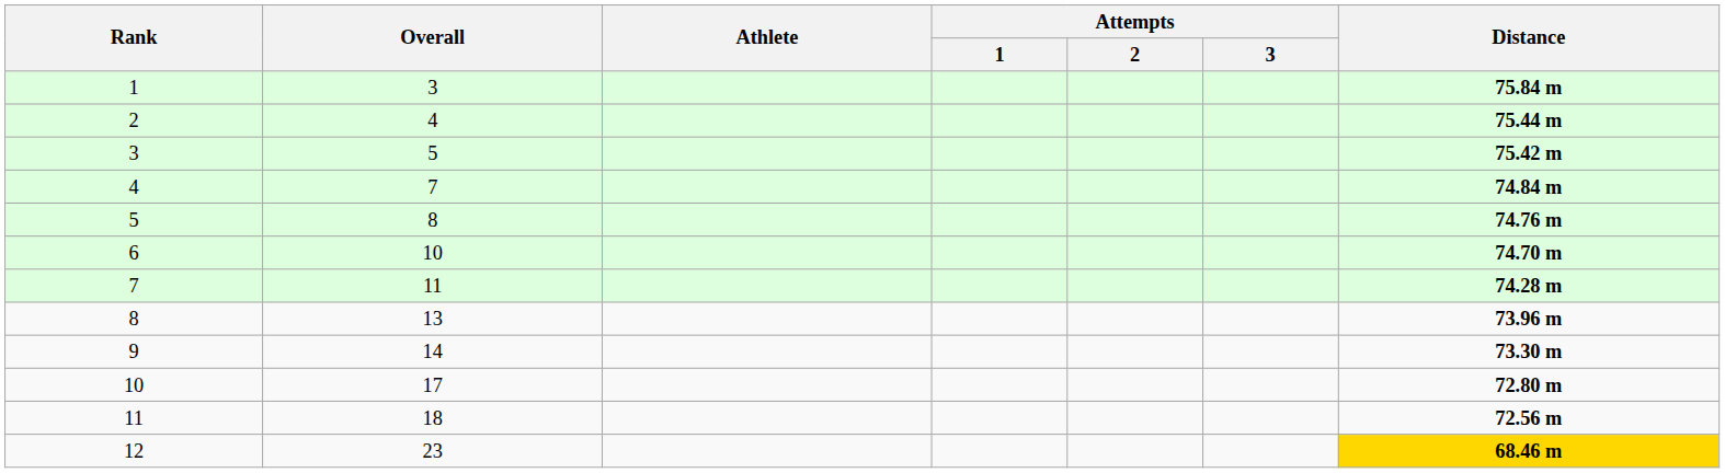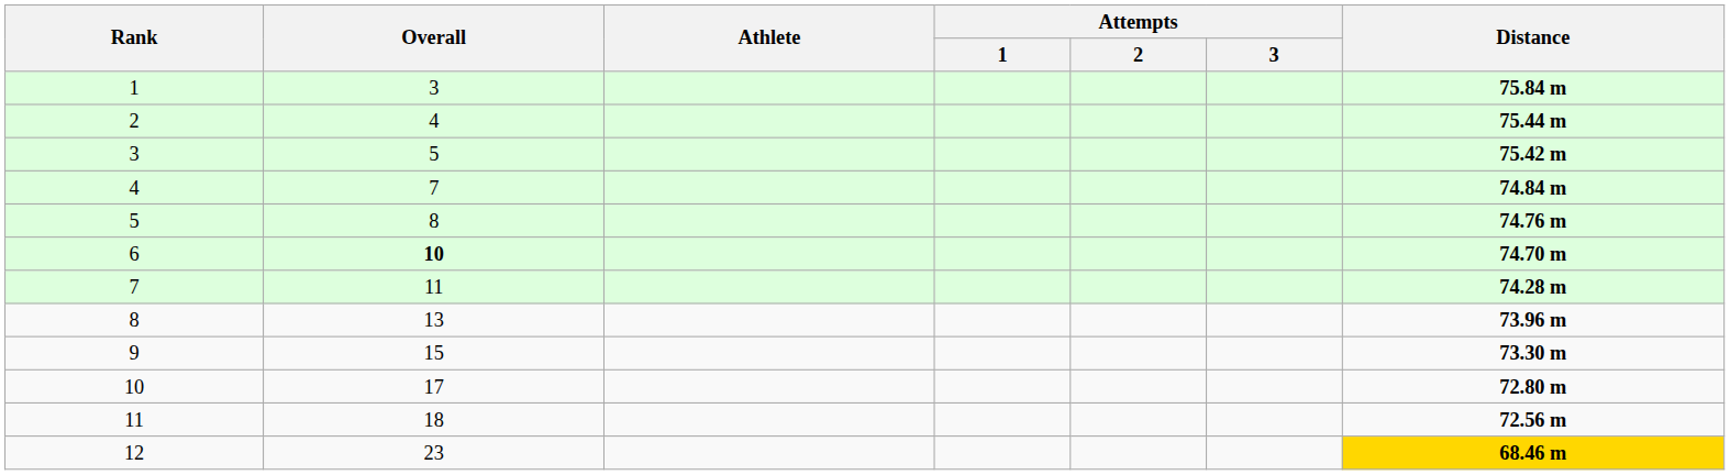6 | Overall: normal -> bold
9 | Overall: 14 -> 15
